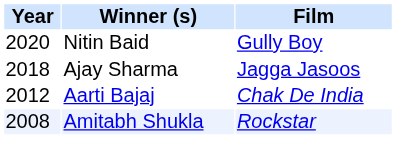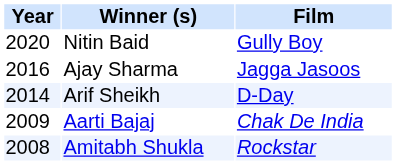Ajay Sharma | Year: 2018 -> 2016
+ row: 2014 | Arif Sheikh | D-Day
Aarti Bajaj | Year: 2012 -> 2009
